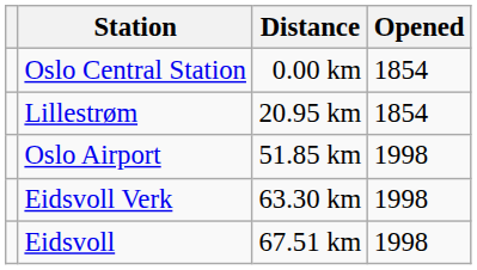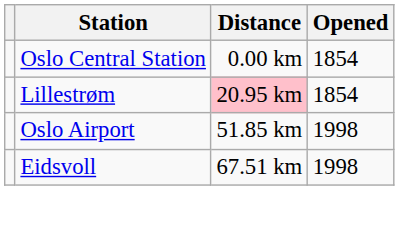Lillestrøm | Distance: no background -> pink background
- row: Eidsvoll Verk | 63.30 km | 1998
